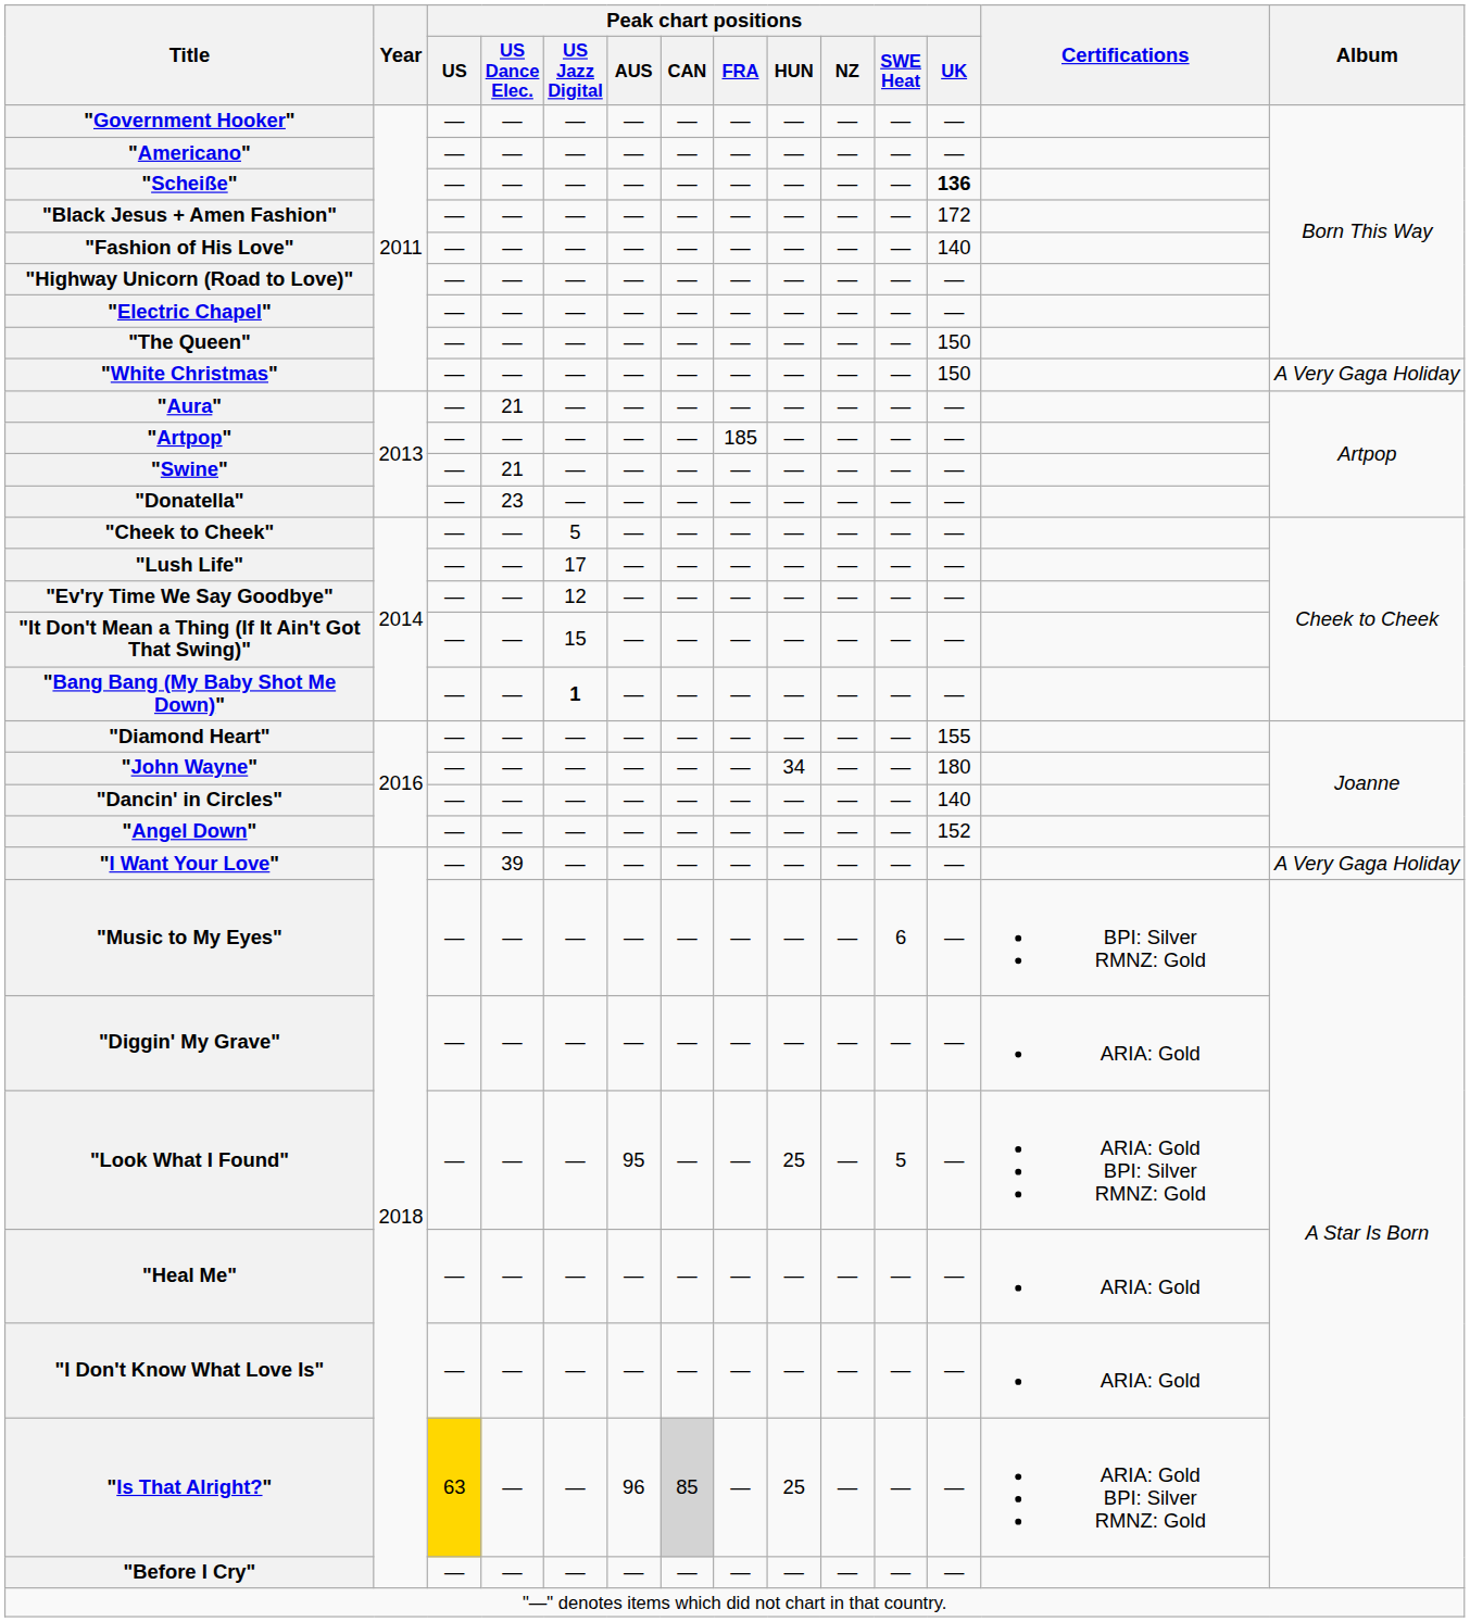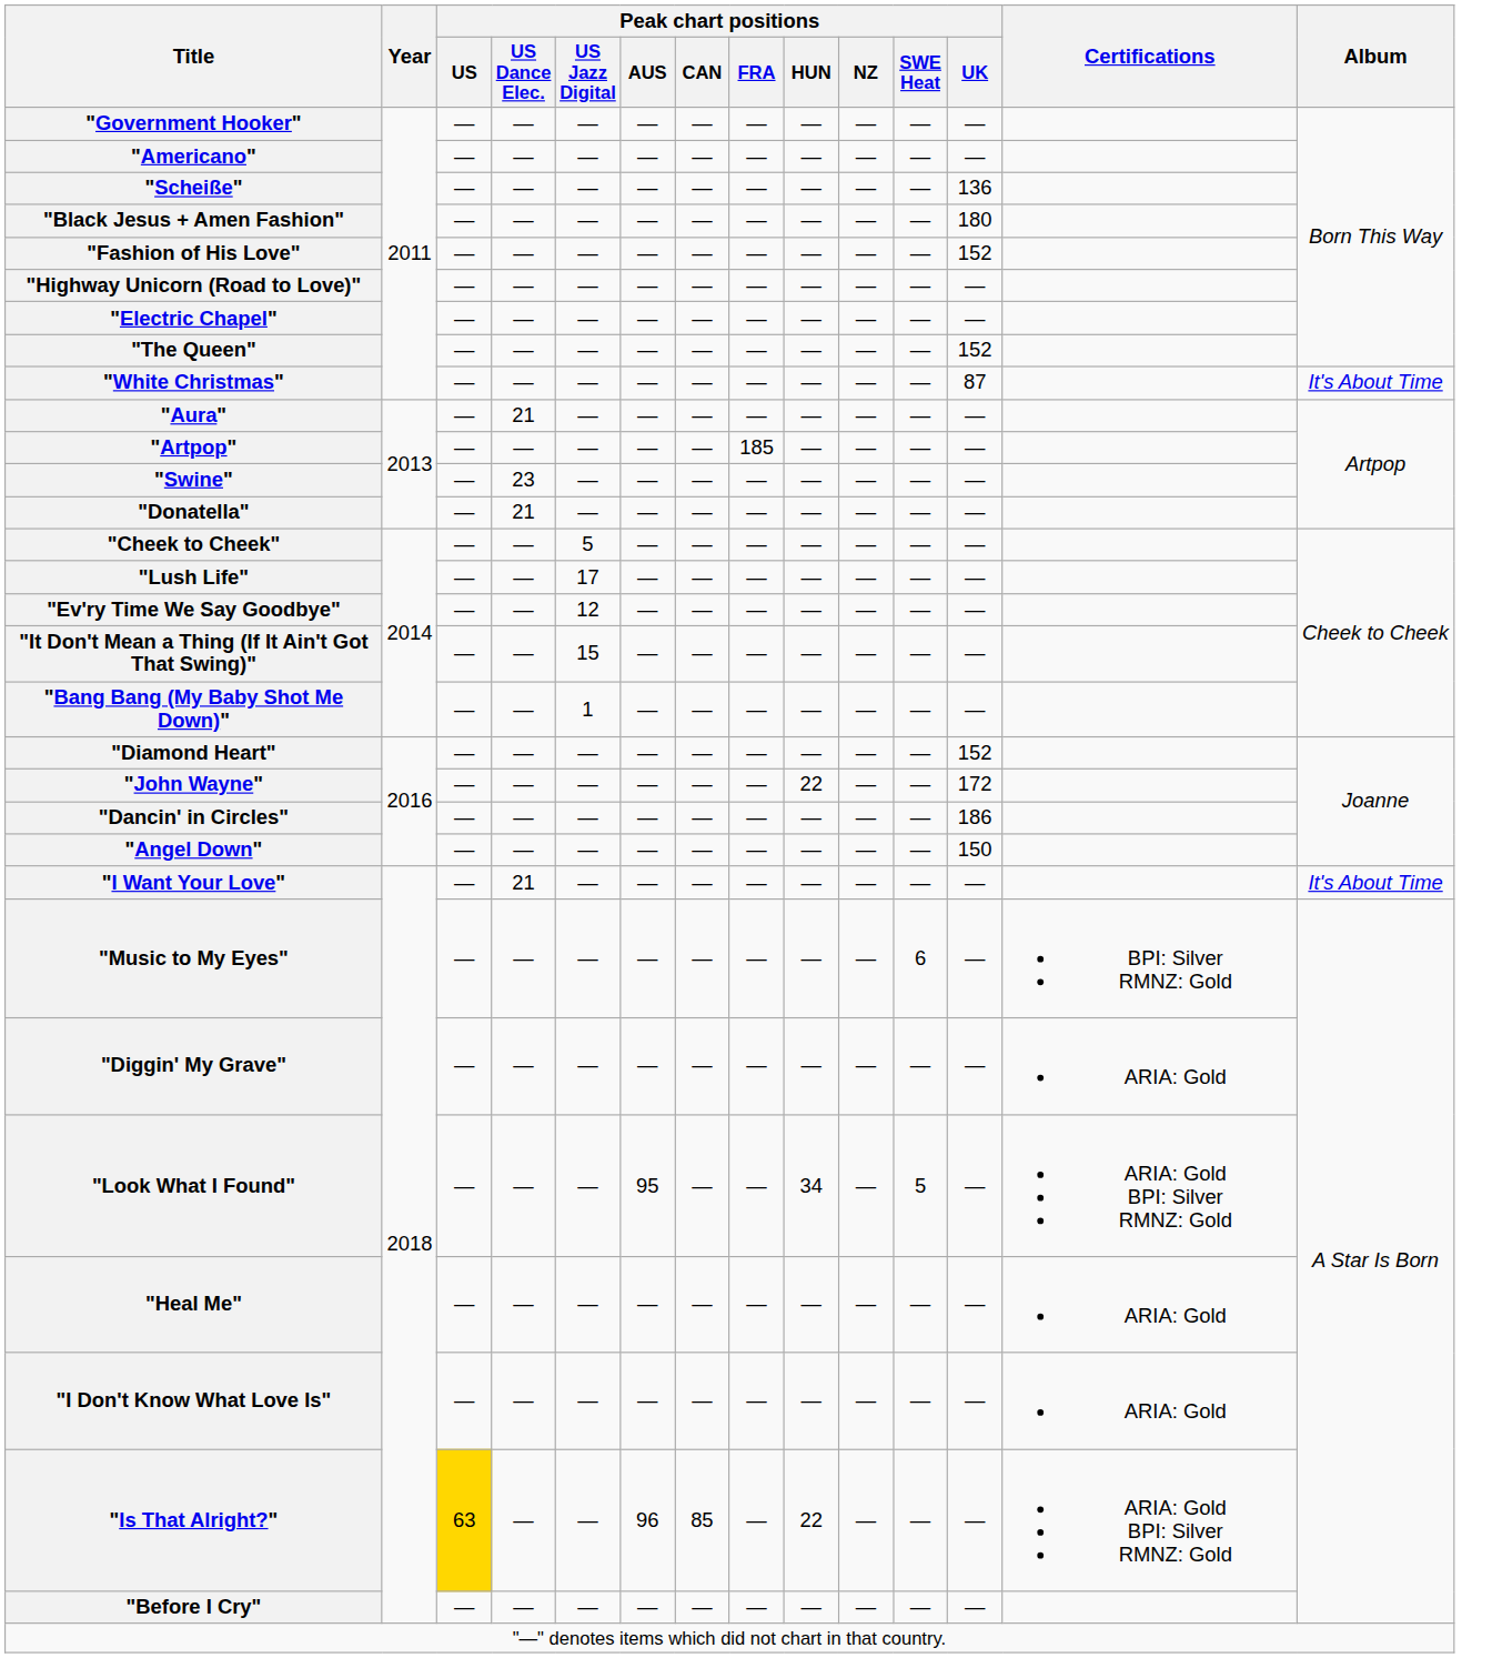"Scheiße" | Peak chart positions / UK: bold -> normal
"Black Jesus + Amen Fashion" | Peak chart positions / UK: 172 -> 180
"Fashion of His Love" | Peak chart positions / UK: 140 -> 152
"The Queen" | Peak chart positions / UK: 150 -> 152
"White Christmas" | Peak chart positions / UK: 150 -> 87
"White Christmas" | Album: A Very Gaga Holiday -> It's About Time
"Swine" | Peak chart positions / US Dance Elec.: 21 -> 23
"Donatella" | Peak chart positions / US Dance Elec.: 23 -> 21
"Bang Bang (My Baby Shot Me Down)" | Peak chart positions / US Jazz Digital: bold -> normal
"Diamond Heart" | Peak chart positions / UK: 155 -> 152
"John Wayne" | Peak chart positions / HUN: 34 -> 22
"John Wayne" | Peak chart positions / UK: 180 -> 172
"Dancin' in Circles" | Peak chart positions / UK: 140 -> 186
"Angel Down" | Peak chart positions / UK: 152 -> 150
"I Want Your Love" | Peak chart positions / US Dance Elec.: 39 -> 21
"I Want Your Love" | Album: A Very Gaga Holiday -> It's About Time
"Look What I Found" | Peak chart positions / HUN: 25 -> 34
"Is That Alright?" | Peak chart positions / CAN: lightgrey background -> no background
"Is That Alright?" | Peak chart positions / HUN: 25 -> 22
